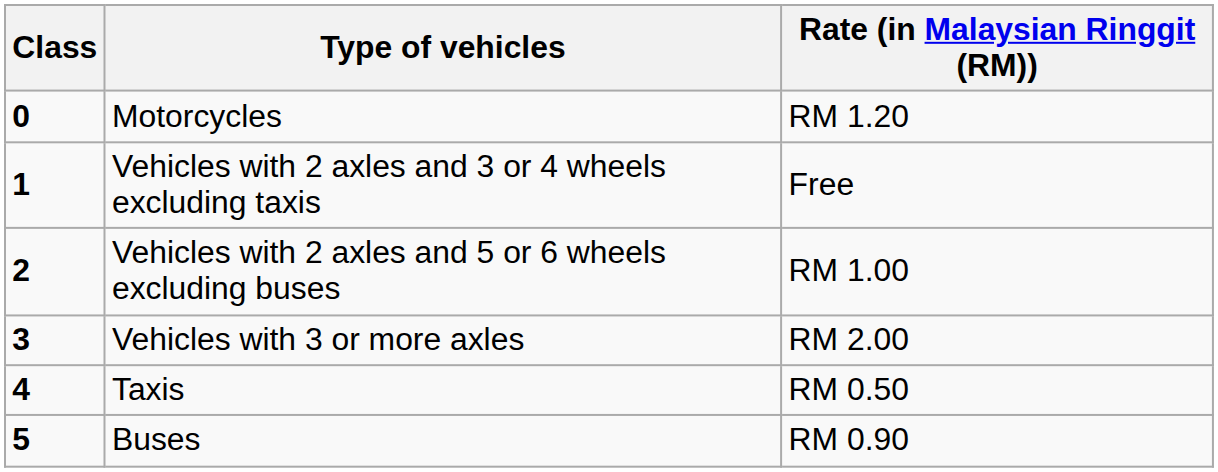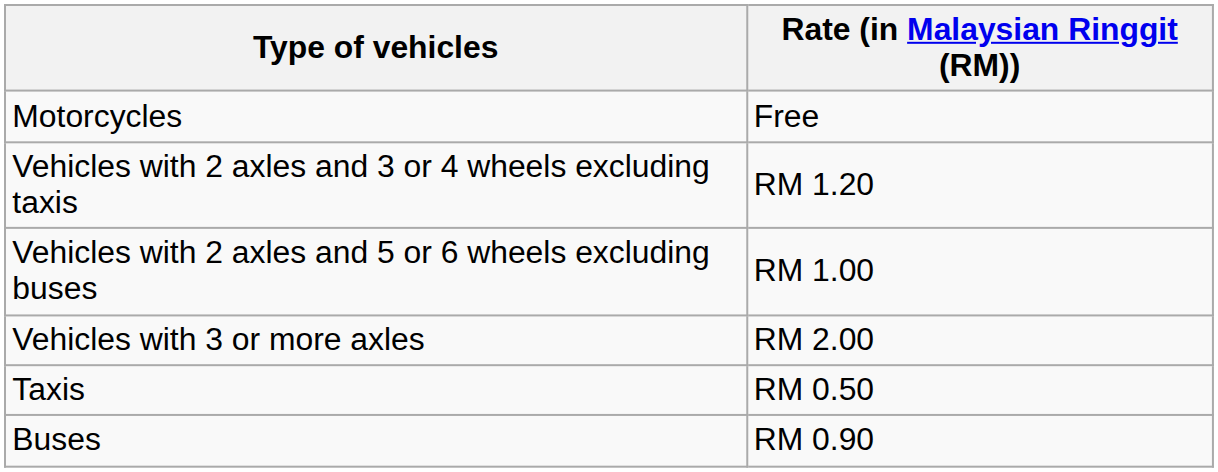- column: Class | 0 | 1 | 2 | 3 | 4 | 5
Motorcycles | Rate (in Malaysian Ringgit (RM)): RM 1.20 -> Free
Vehicles with 2 axles and 3 or 4 wheels excluding taxis | Rate (in Malaysian Ringgit (RM)): Free -> RM 1.20
